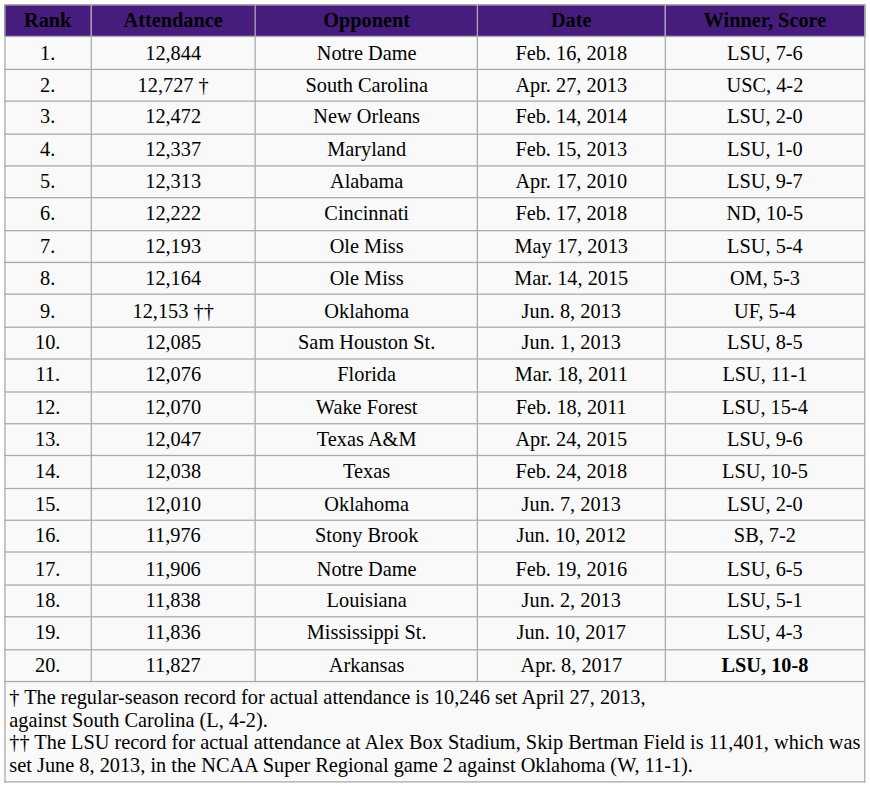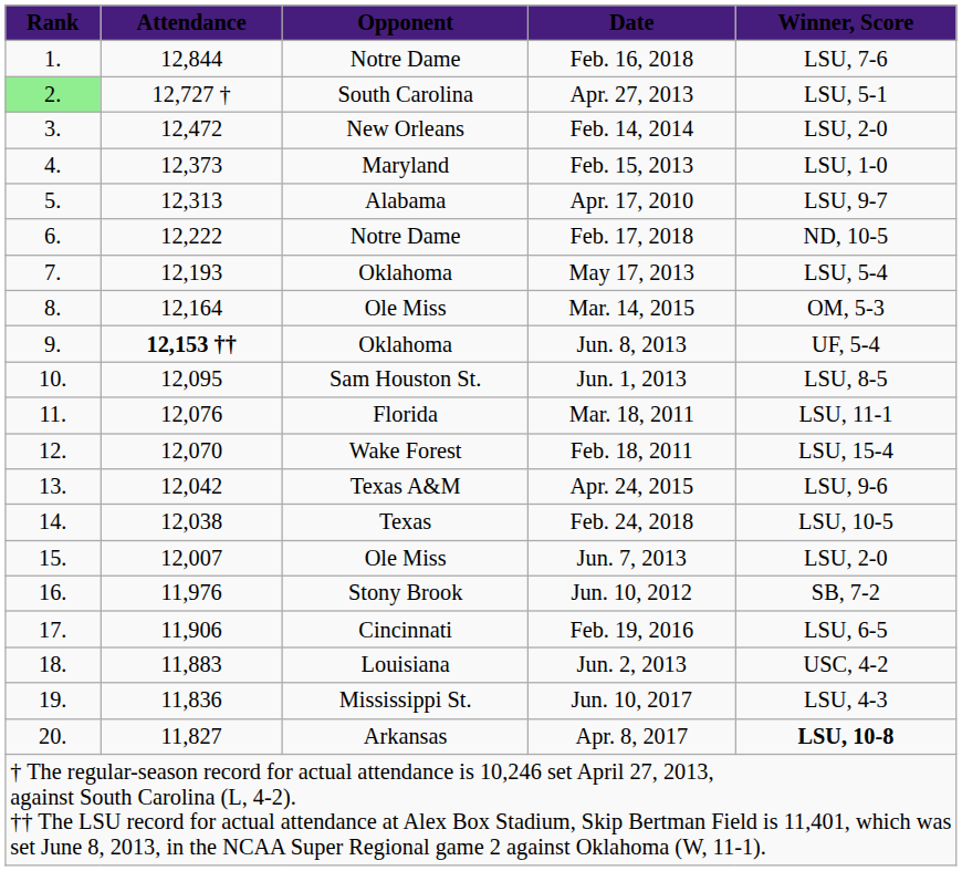Apr. 27, 2013 | Rank: no background -> lightgreen background
Apr. 27, 2013 | Winner, Score: USC, 4-2 -> LSU, 5-1
Feb. 15, 2013 | Attendance: 12,337 -> 12,373
Feb. 17, 2018 | Opponent: Cincinnati -> Notre Dame
May 17, 2013 | Opponent: Ole Miss -> Oklahoma
Jun. 8, 2013 | Attendance: normal -> bold
Jun. 1, 2013 | Attendance: 12,085 -> 12,095
Apr. 24, 2015 | Attendance: 12,047 -> 12,042
Jun. 7, 2013 | Attendance: 12,010 -> 12,007
Jun. 7, 2013 | Opponent: Oklahoma -> Ole Miss
Feb. 19, 2016 | Opponent: Notre Dame -> Cincinnati
Jun. 2, 2013 | Attendance: 11,838 -> 11,883
Jun. 2, 2013 | Winner, Score: LSU, 5-1 -> USC, 4-2
